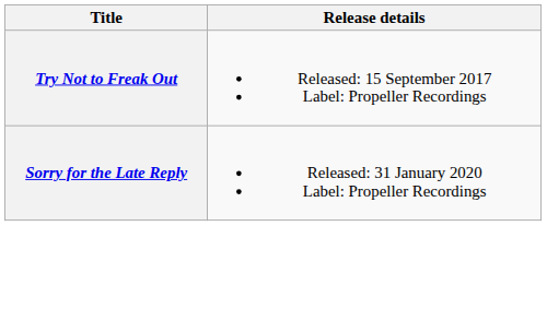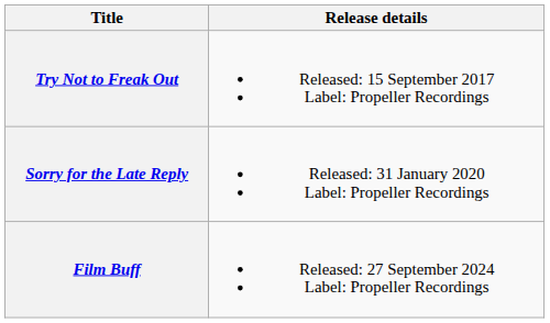+ row: Film Buff | Released: 27 September 2024 Label: Propeller Recordings
